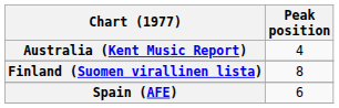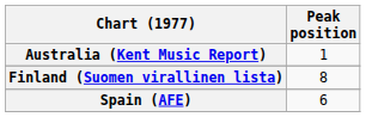Australia (Kent Music Report) | Peak position: 4 -> 1
